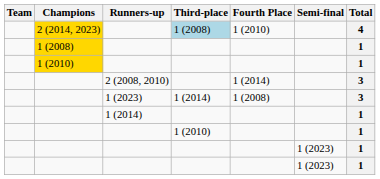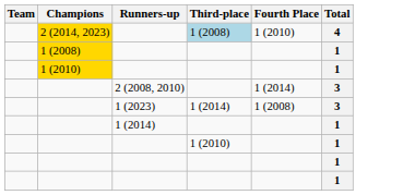- column: Semi-final | 1 (2023) | 1 (2023)
